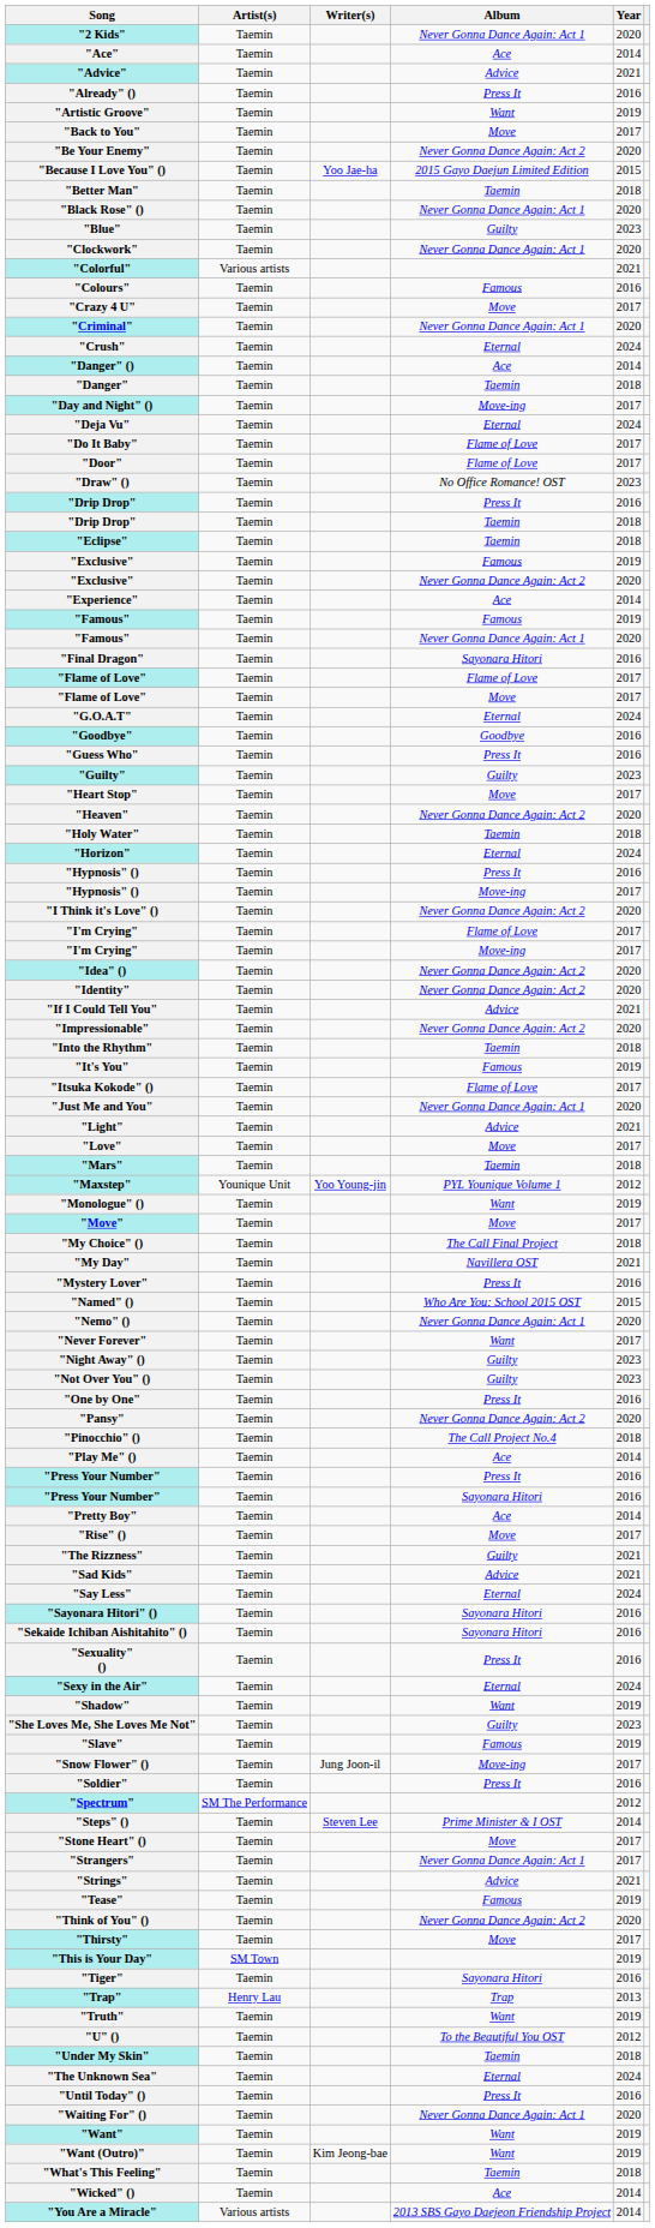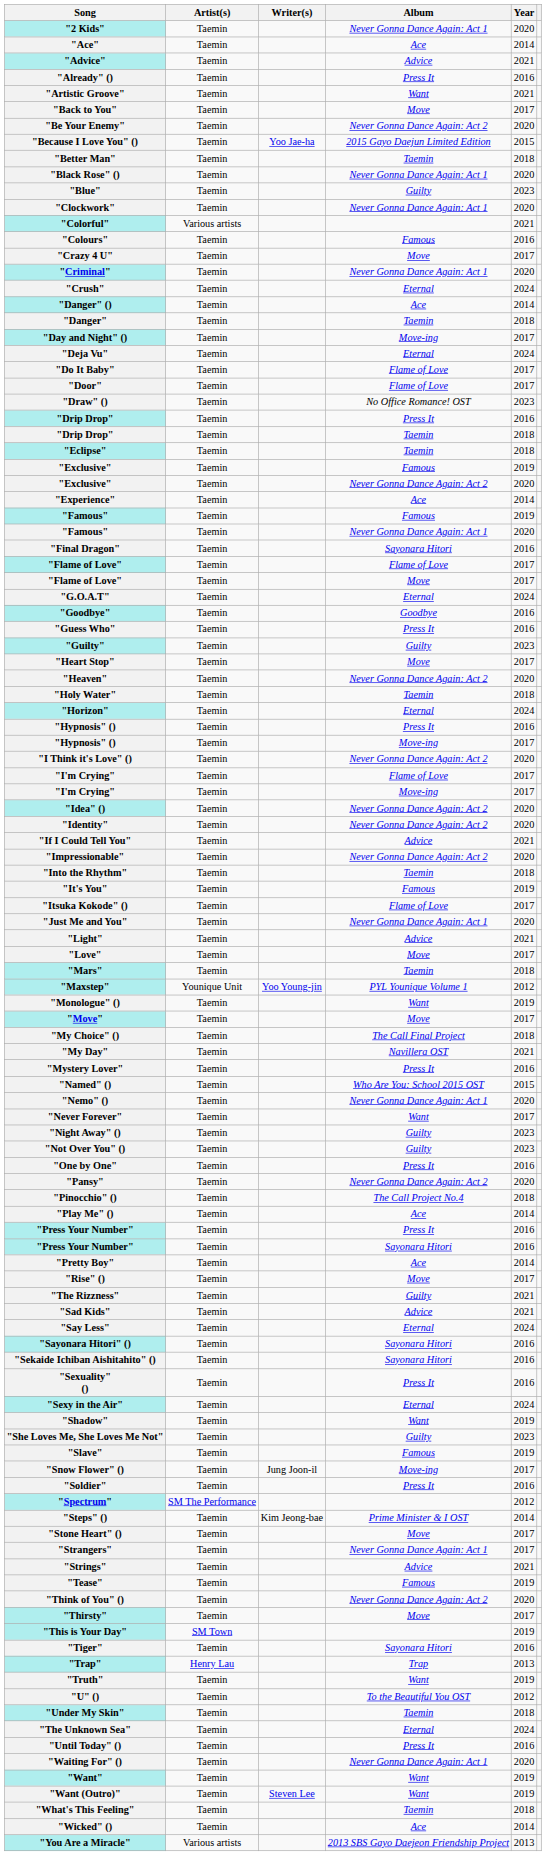"Artistic Groove" | Year: 2019 -> 2021
"Steps" () | Writer(s): Steven Lee -> Kim Jeong-bae
"Want (Outro)" | Writer(s): Kim Jeong-bae -> Steven Lee
"You Are a Miracle" | Year: 2014 -> 2013
